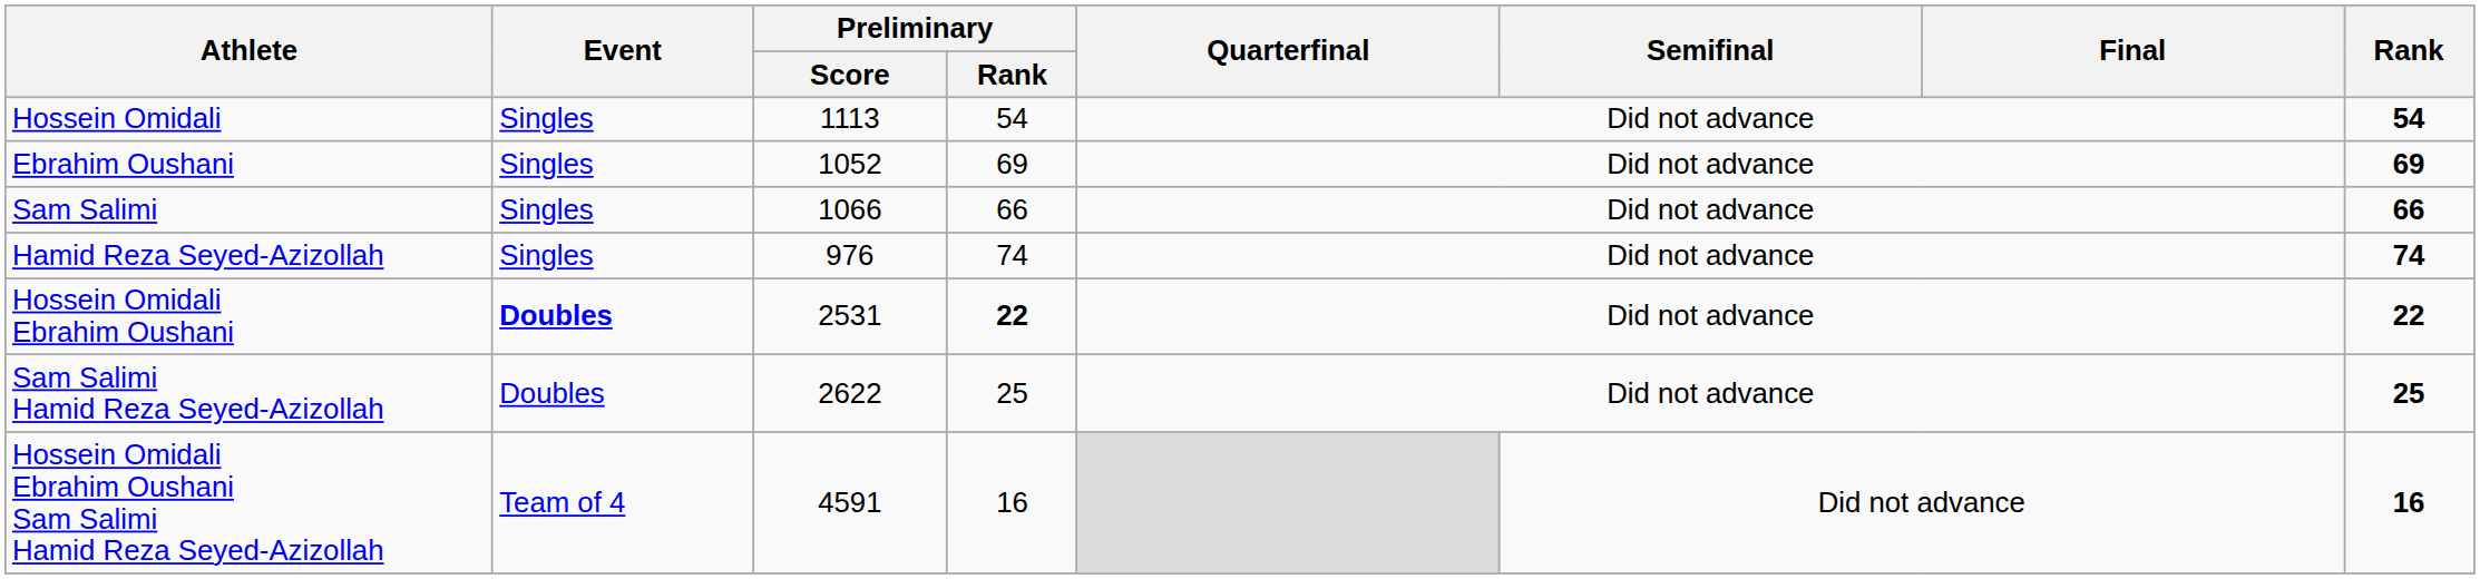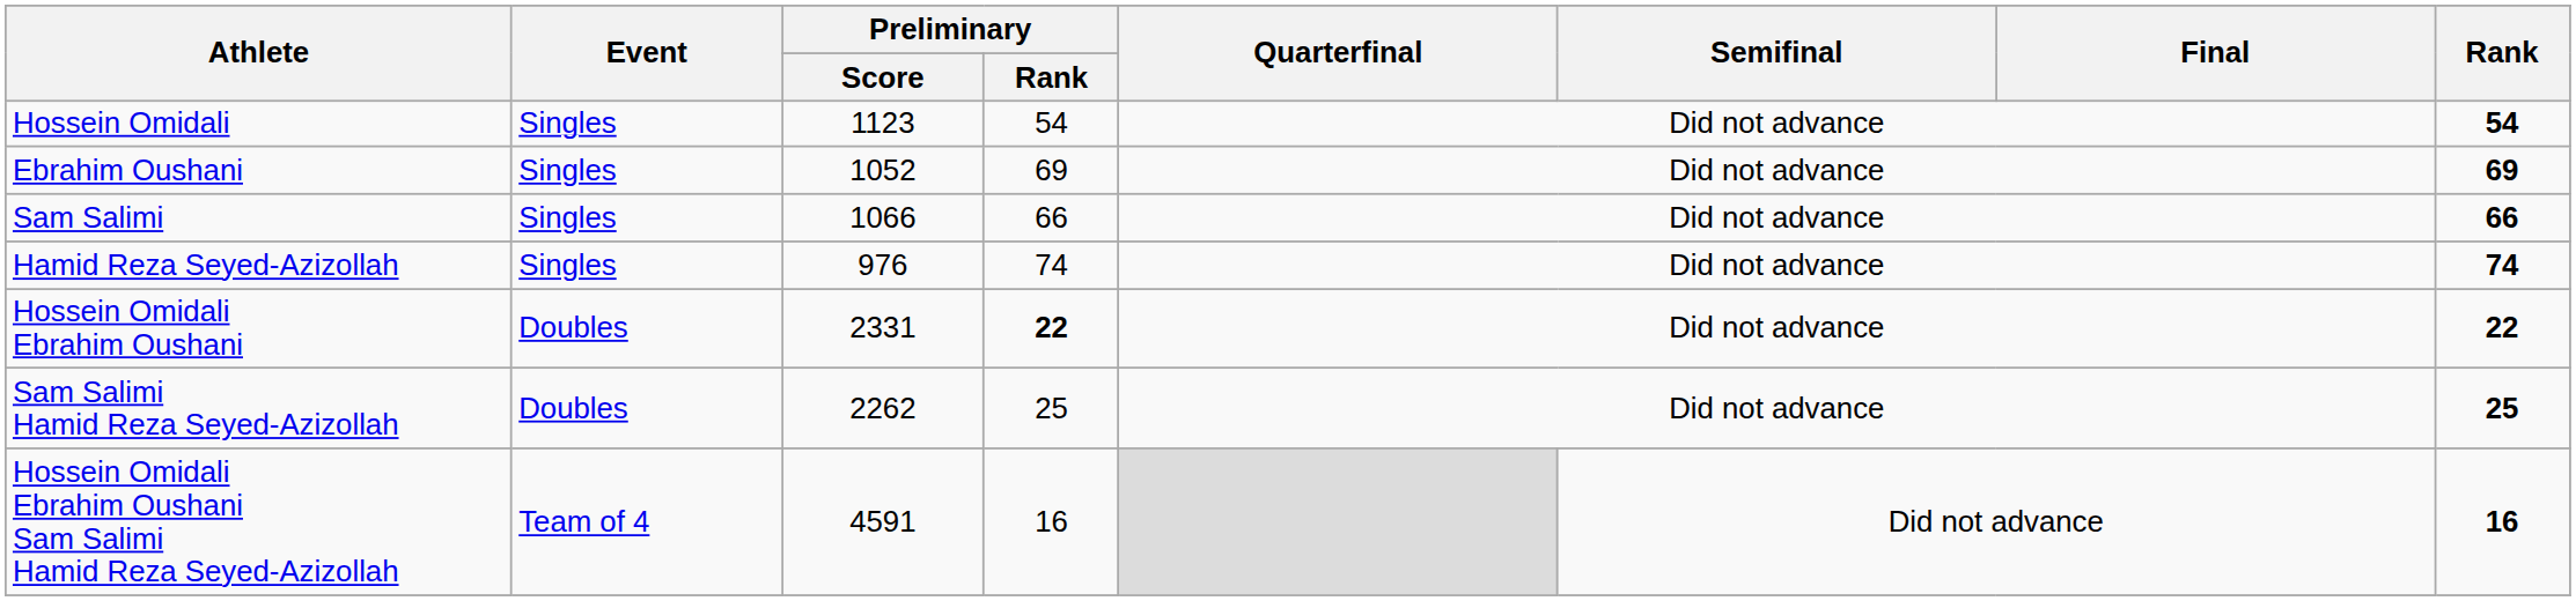Hossein Omidali | Preliminary / Score: 1113 -> 1123
Hossein Omidali Ebrahim Oushani | Event: bold -> normal
Hossein Omidali Ebrahim Oushani | Preliminary / Score: 2531 -> 2331
Sam Salimi Hamid Reza Seyed-Azizollah | Preliminary / Score: 2622 -> 2262
